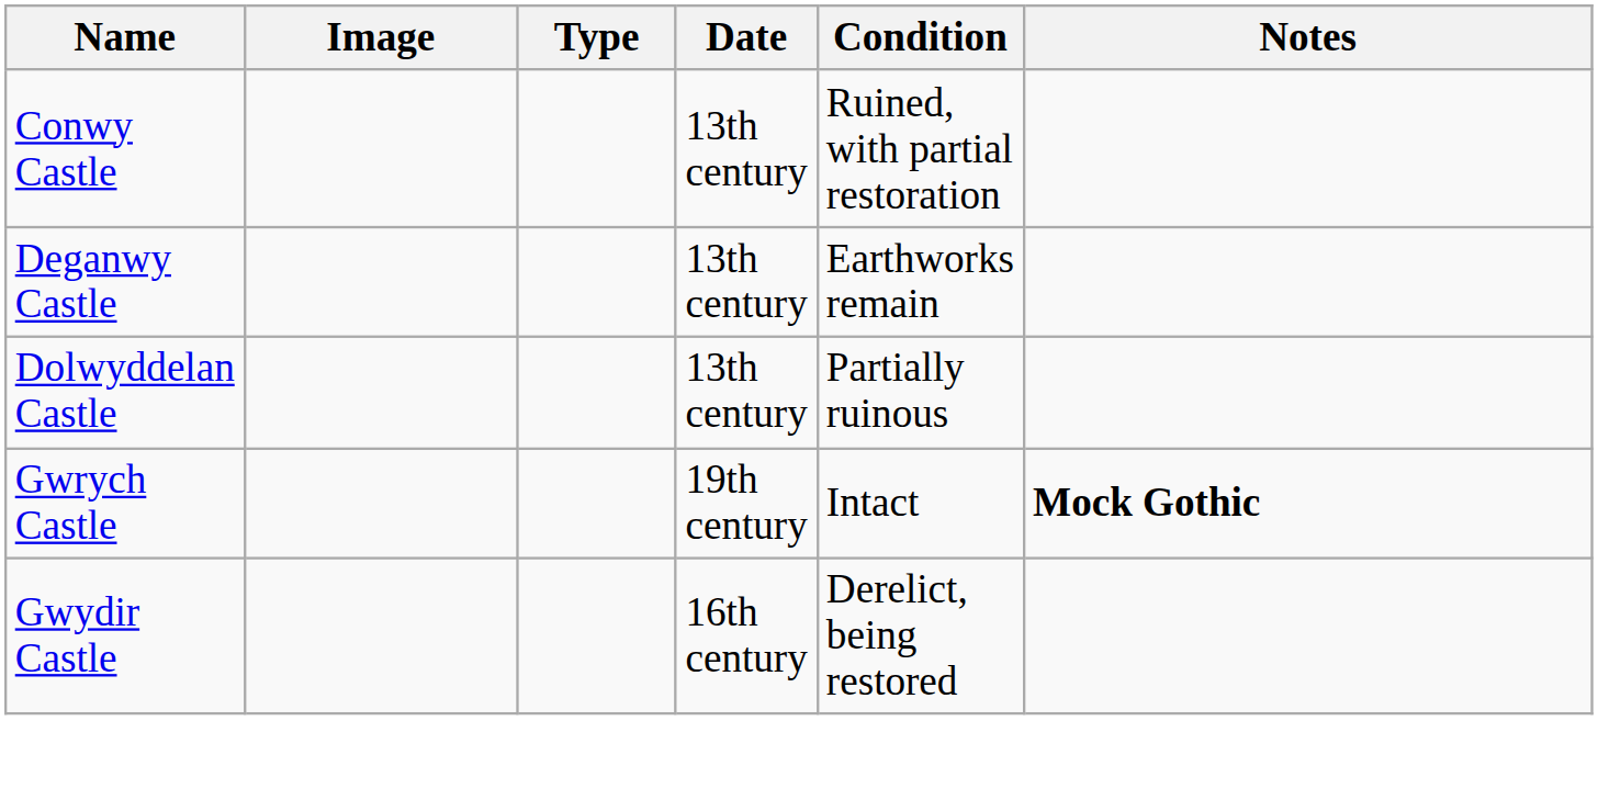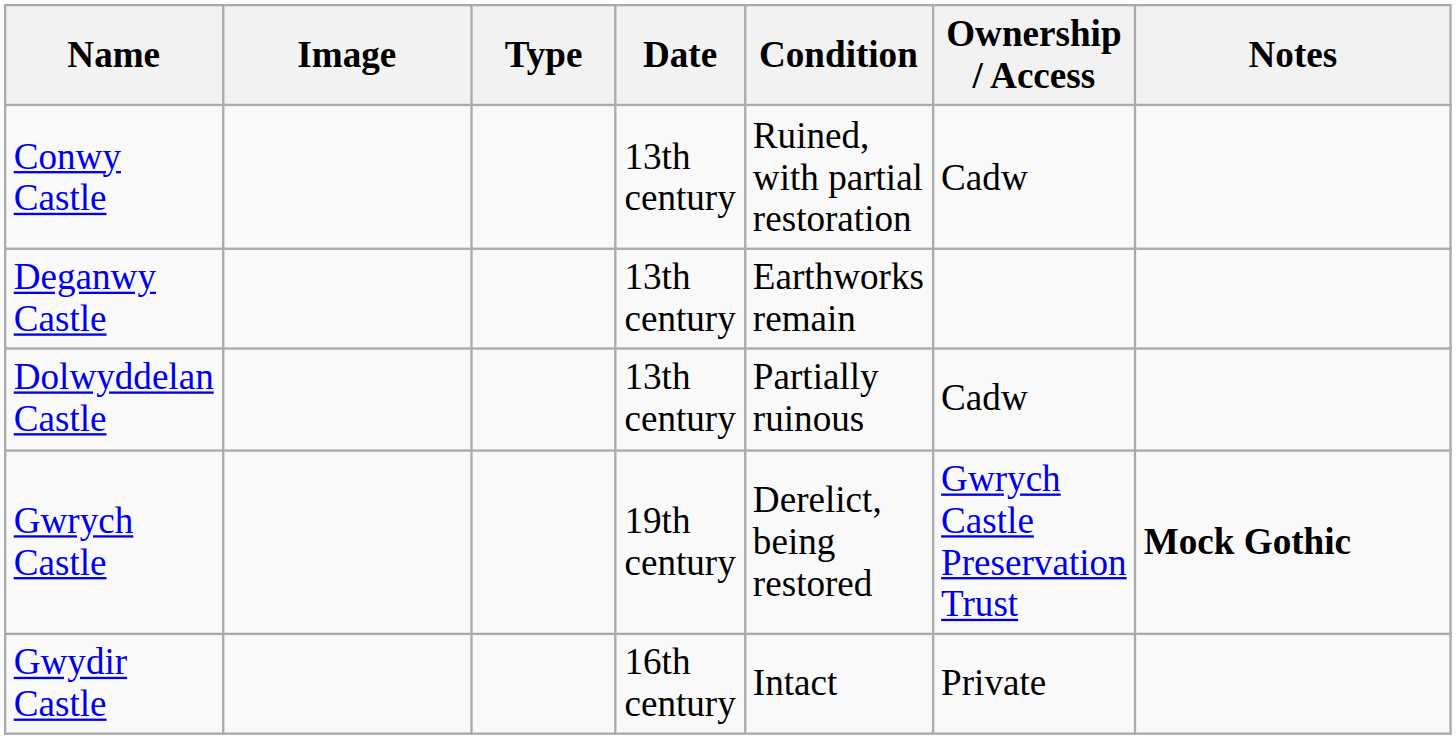+ column: Ownership / Access | Cadw | Cadw | Gwrych Castle Preservation Trust | Private
Gwrych Castle | Condition: Intact -> Derelict, being restored
Gwydir Castle | Condition: Derelict, being restored -> Intact
